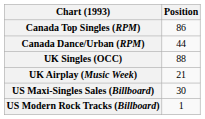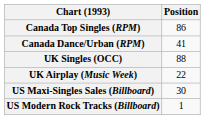Canada Dance/Urban (RPM) | Position: 44 -> 41
UK Airplay (Music Week) | Position: 21 -> 22
